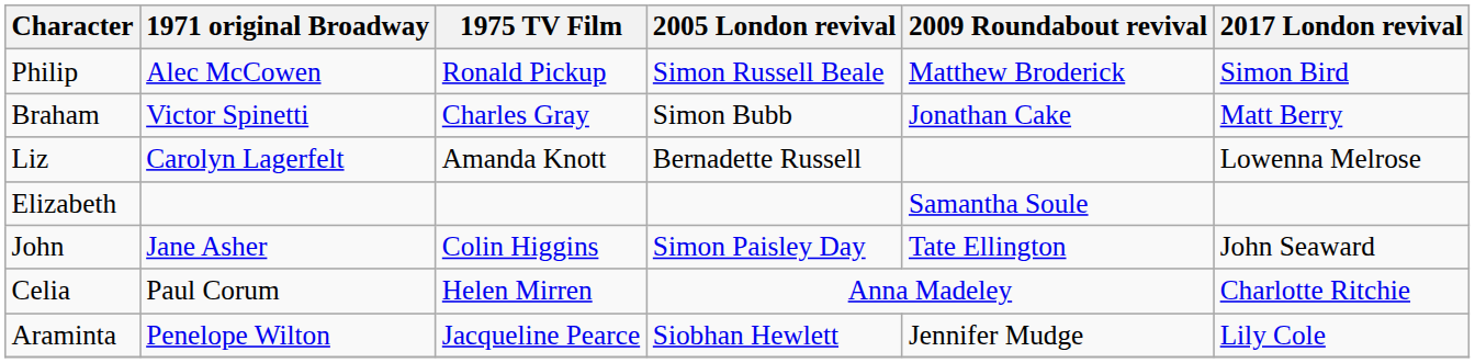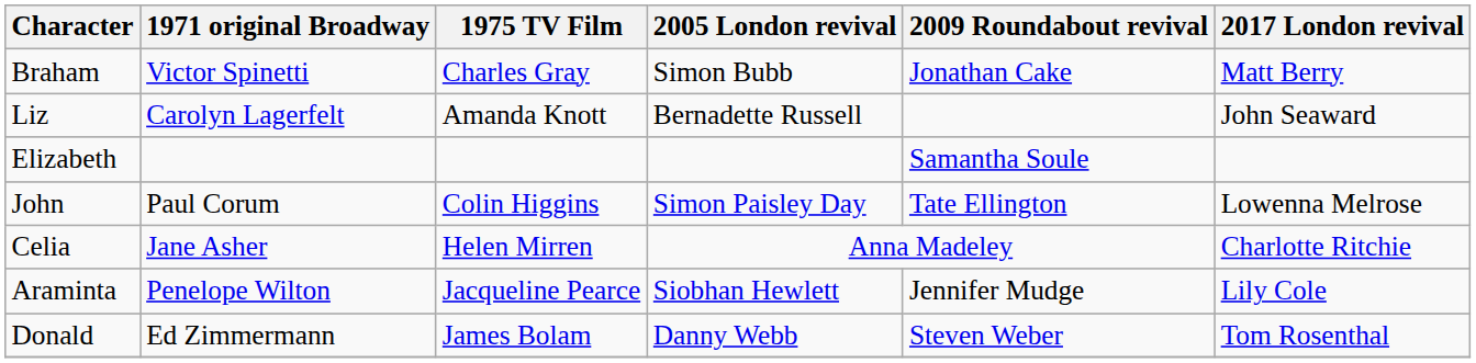- row: Philip | Alec McCowen | Ronald Pickup | Simon Russell Beale | Matthew Broderick | Simon Bird
Liz | 2017 London revival: Lowenna Melrose -> John Seaward
John | 1971 original Broadway: Jane Asher -> Paul Corum
John | 2017 London revival: John Seaward -> Lowenna Melrose
Celia | 1971 original Broadway: Paul Corum -> Jane Asher
+ row: Donald | Ed Zimmermann | James Bolam | Danny Webb | Steven Weber | Tom Rosenthal
